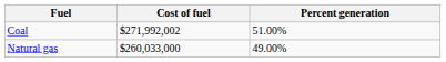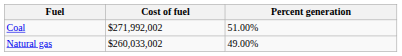Natural gas | Cost of fuel: $260,033,000 -> $260,033,002
